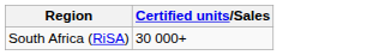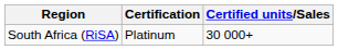+ column: Certification | Platinum
